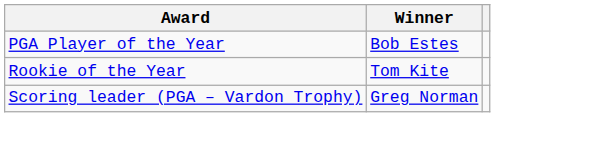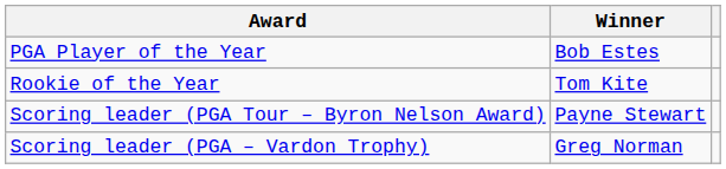+ row: Scoring leader (PGA Tour – Byron Nelson Award) | Payne Stewart
